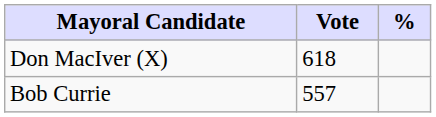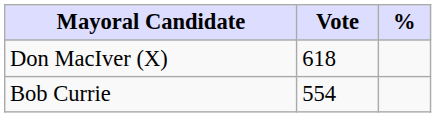Bob Currie | Vote: 557 -> 554
